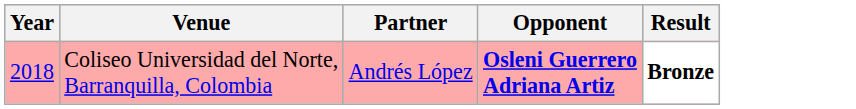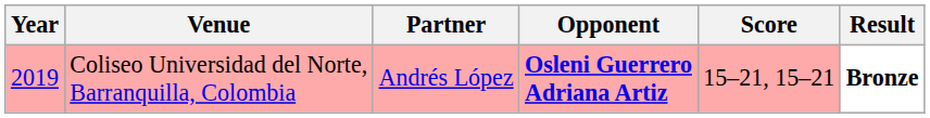+ column: Score | 15–21, 15–21
Coliseo Universidad del Norte, Barranquilla, Colombia | Year: 2018 -> 2019
